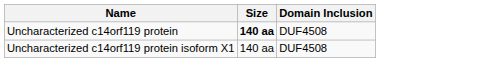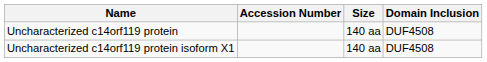+ column: Accession Number
Uncharacterized c14orf119 protein | Size: bold -> normal
